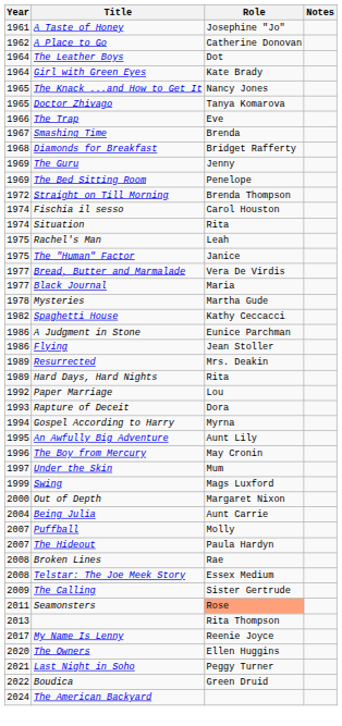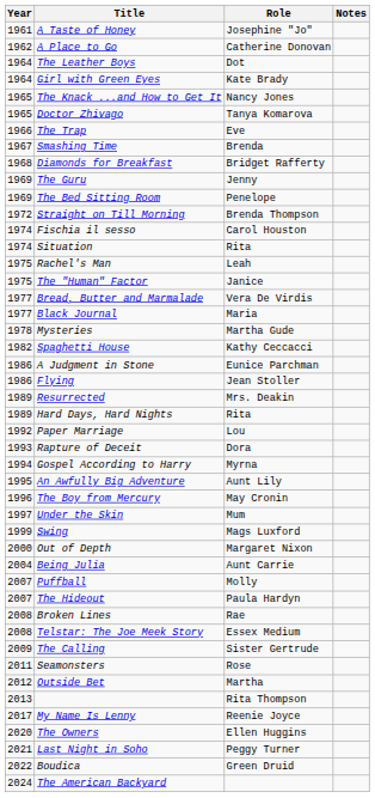Seamonsters | Role: lightsalmon background -> no background
+ row: 2012 | Outside Bet | Martha
